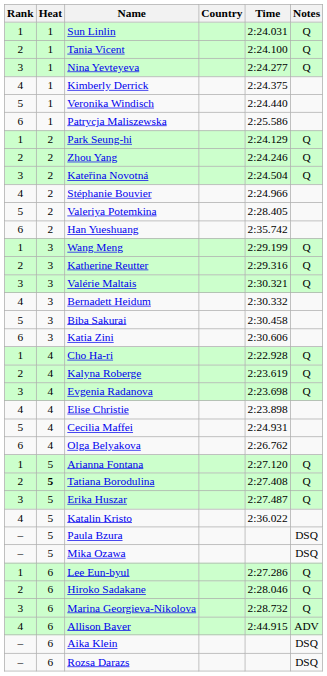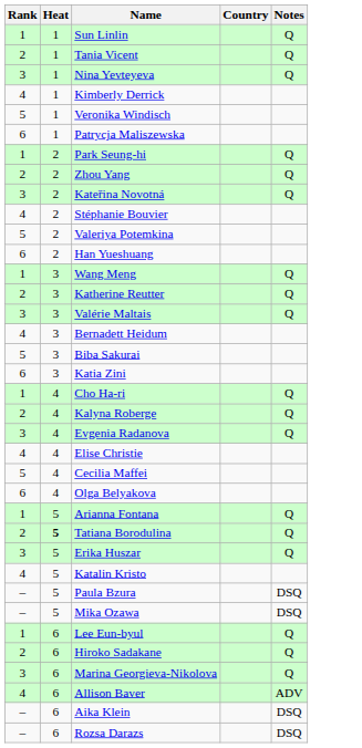- column: Time | 2:24.031 | 2:24.100 | 2:24.277 | 2:24.375 | 2:24.440 | 2:25.586 | 2:24.129 | 2:24.246 | 2:24.504 | 2:24.966 | 2:28.405 | 2:35.742 | 2:29.199 | 2:29.316 | 2:30.321 | 2:30.332 | 2:30.458 | 2:30.606 | 2:22.928 | 2:23.619 | 2:23.698 | 2:23.898 | 2:24.931 | 2:26.762 | 2:27.120 | 2:27.408 | 2:27.487 | 2:36.022 | 2:27.286 | 2:28.046 | 2:28.732 | 2:44.915
